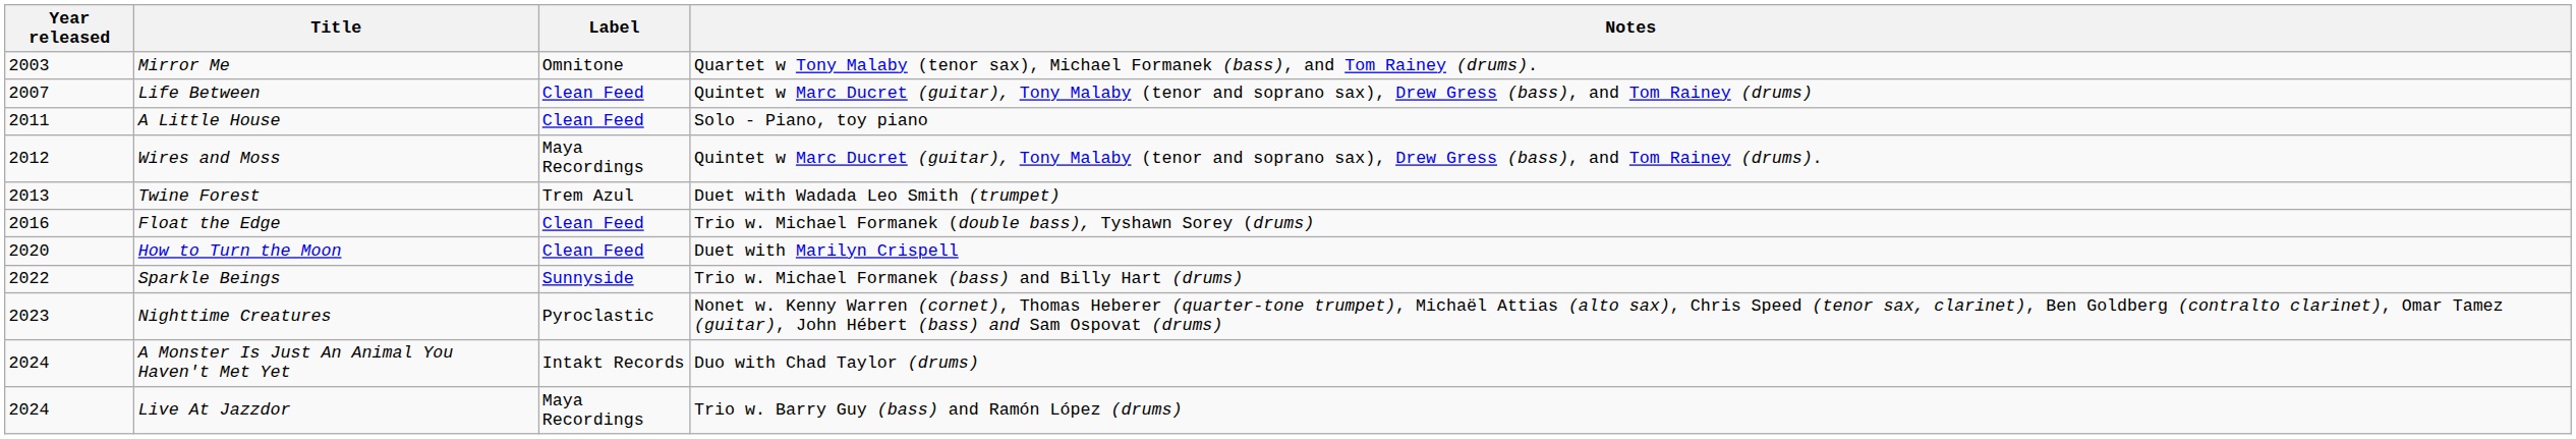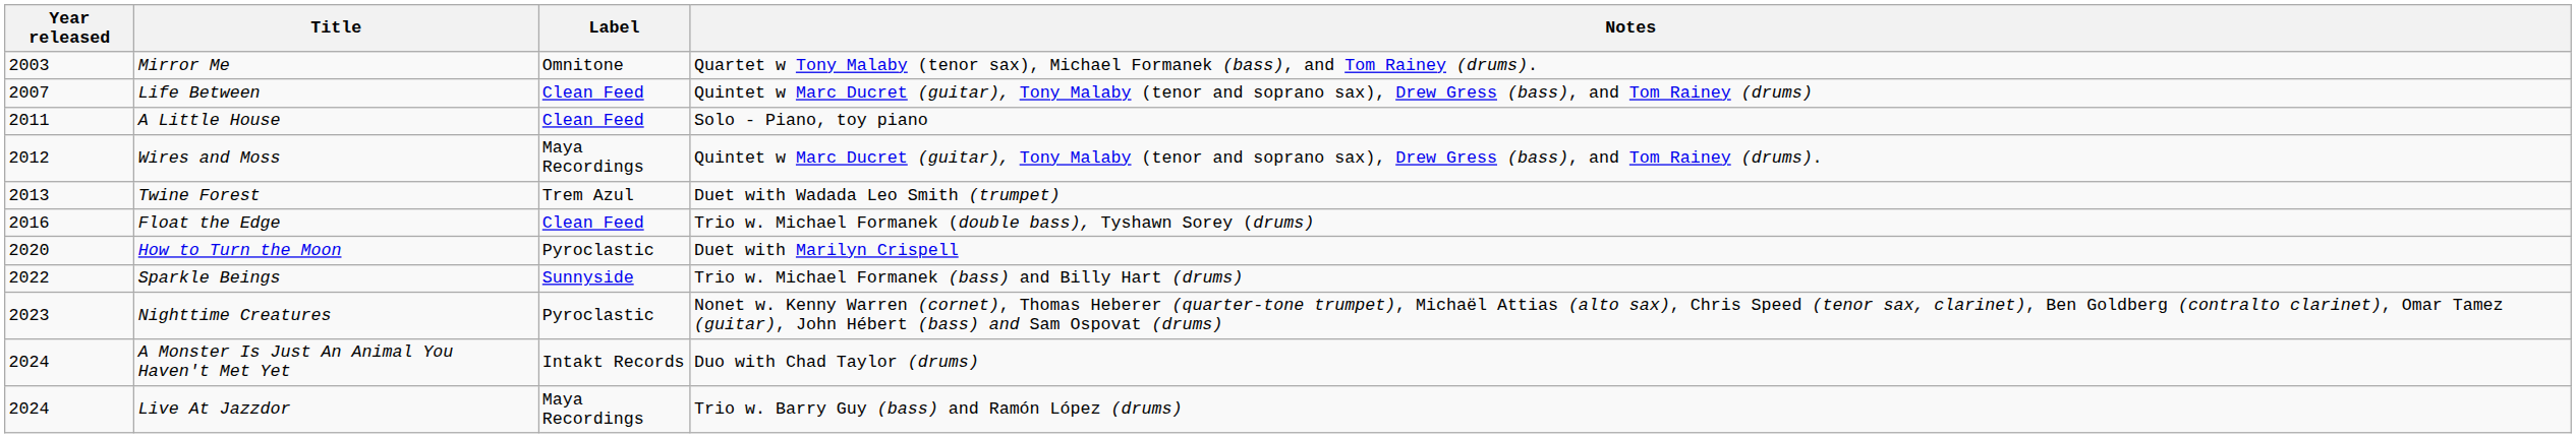How to Turn the Moon | Label: Clean Feed -> Pyroclastic
